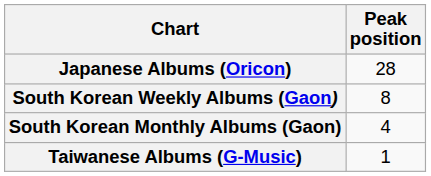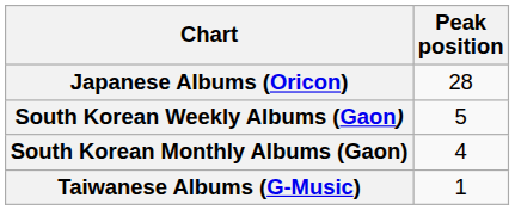South Korean Weekly Albums (Gaon) | Peak position: 8 -> 5
